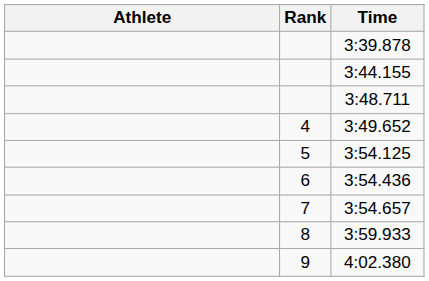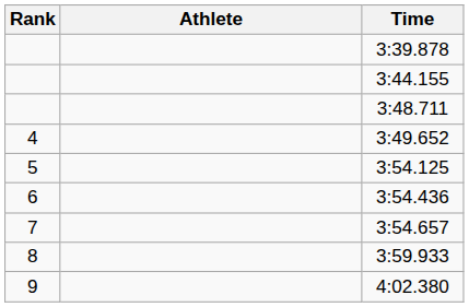columns swapped: Rank <-> Athlete
